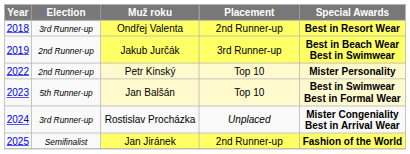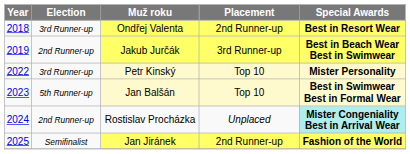Petr Kinský | Election: 2nd Runner-up -> 3rd Runner-up
Rostislav Procházka | Election: 3rd Runner-up -> 2nd Runner-up
Rostislav Procházka | Special Awards: no background -> paleturquoise background
